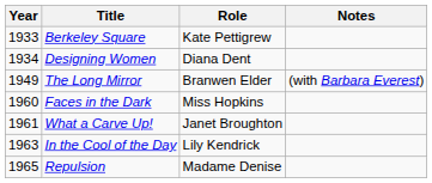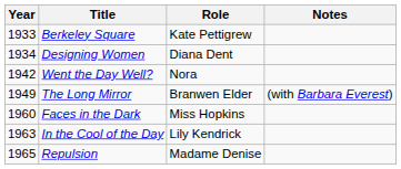+ row: 1942 | Went the Day Well? | Nora
- row: 1961 | What a Carve Up! | Janet Broughton
